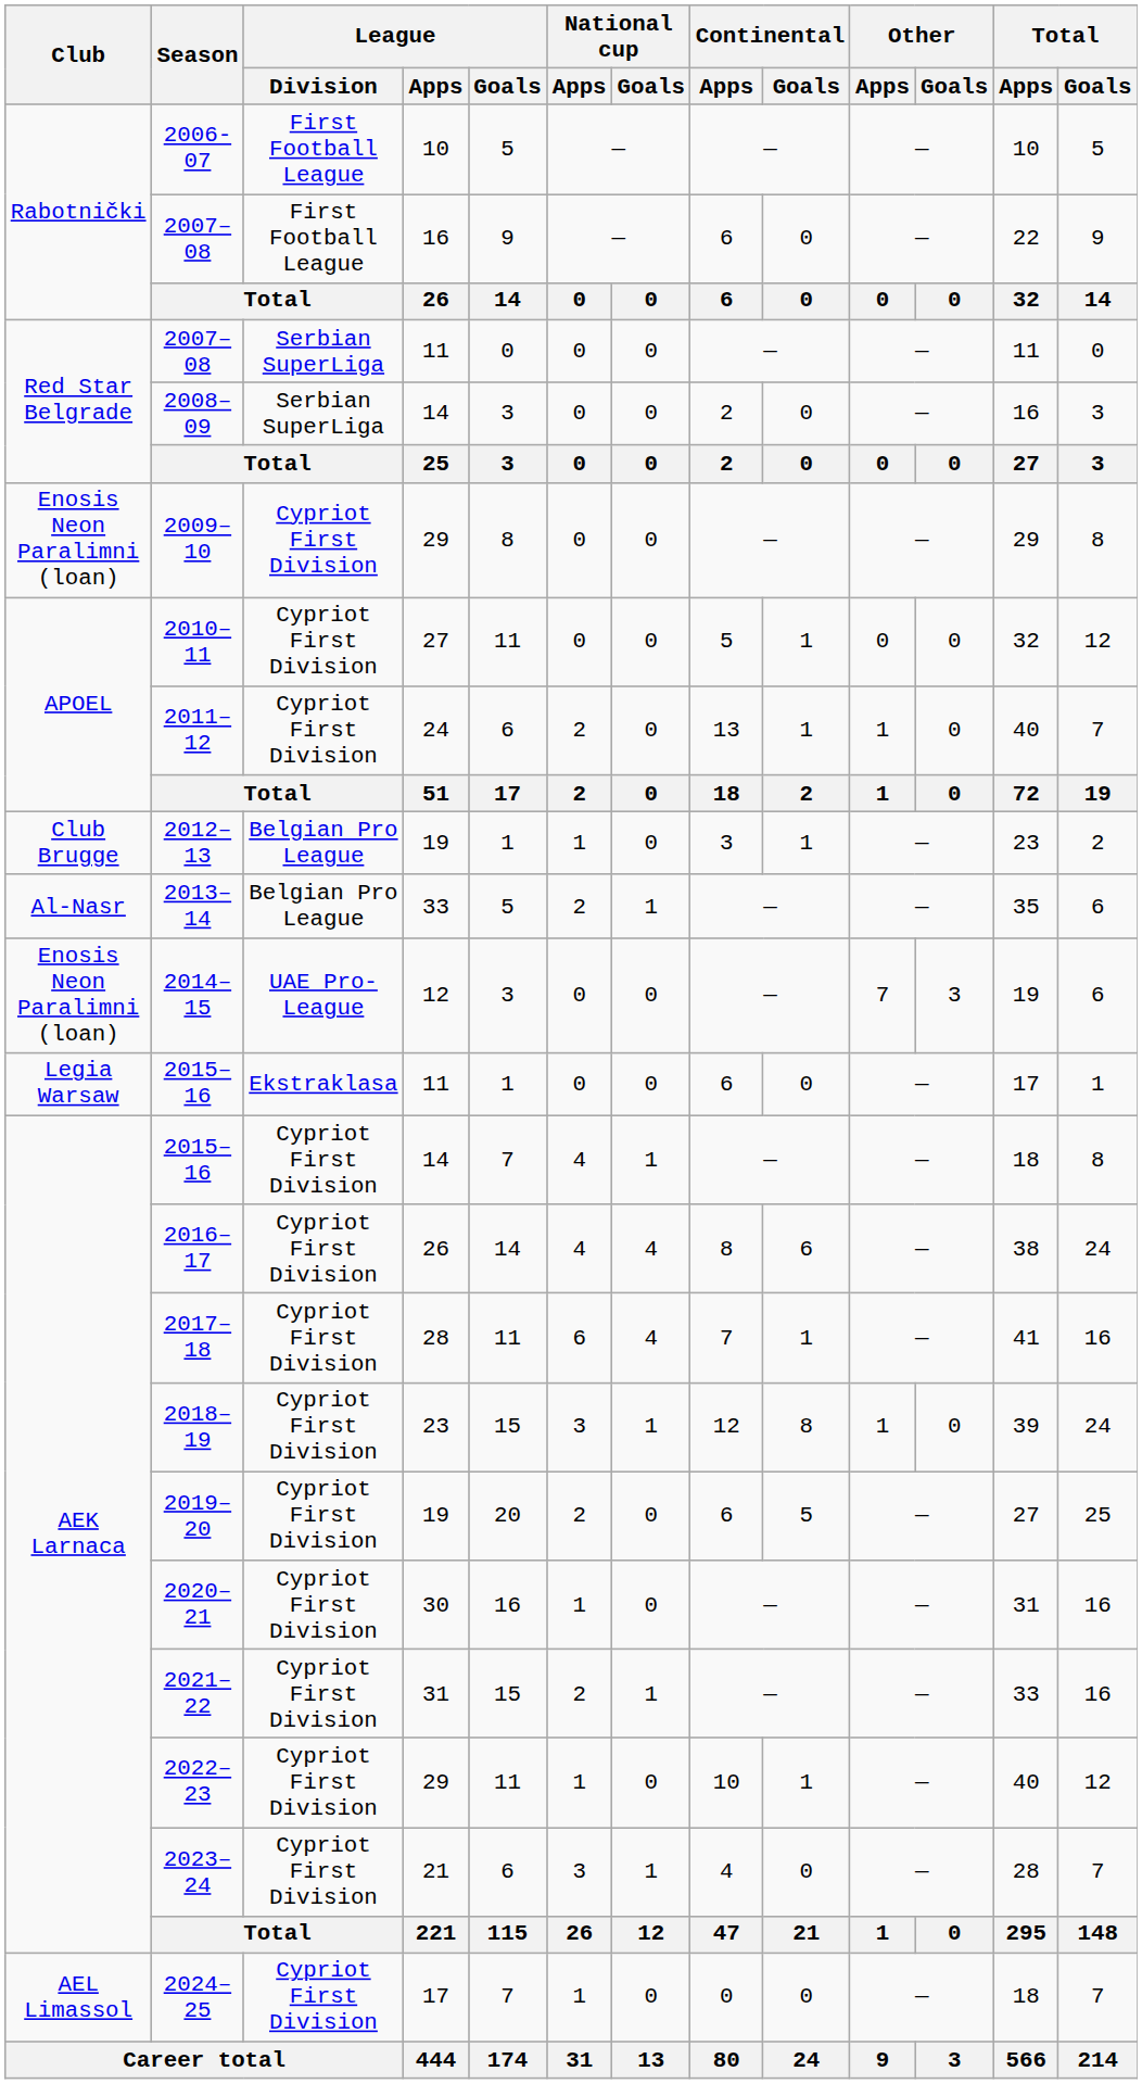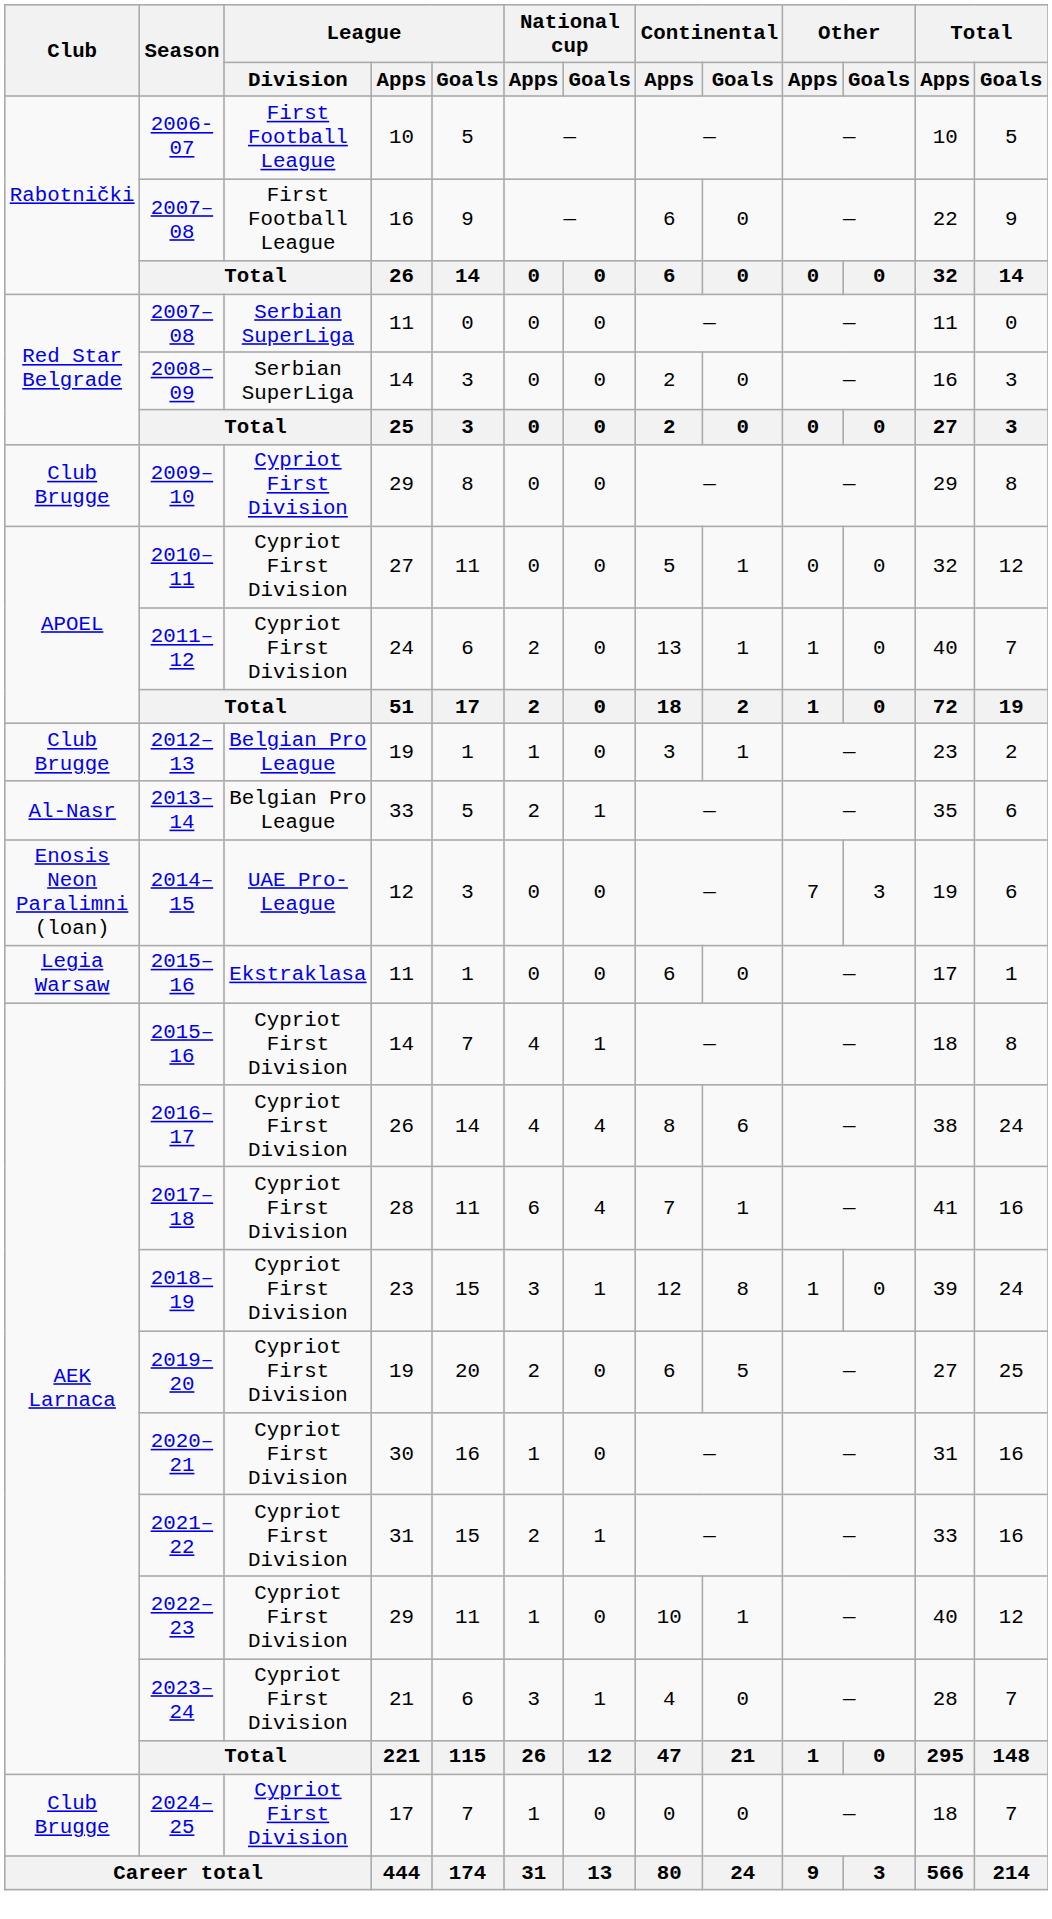2009–10 | Club: Enosis Neon Paralimni (loan) -> Club Brugge
2024–25 | Club: AEL Limassol -> Club Brugge
